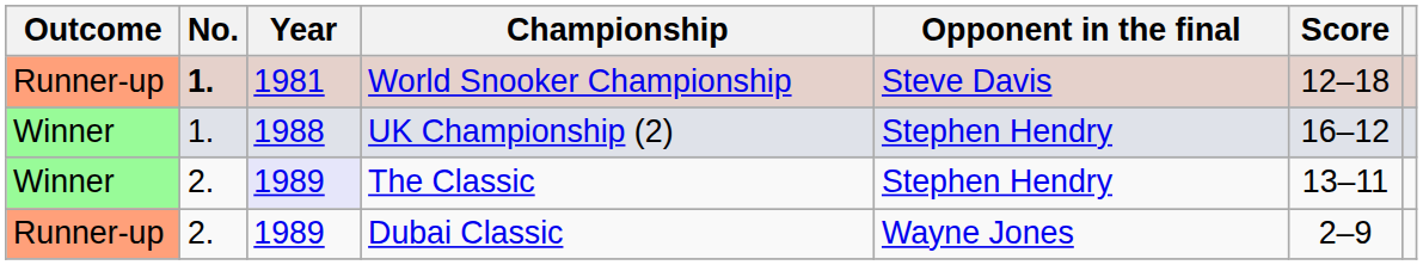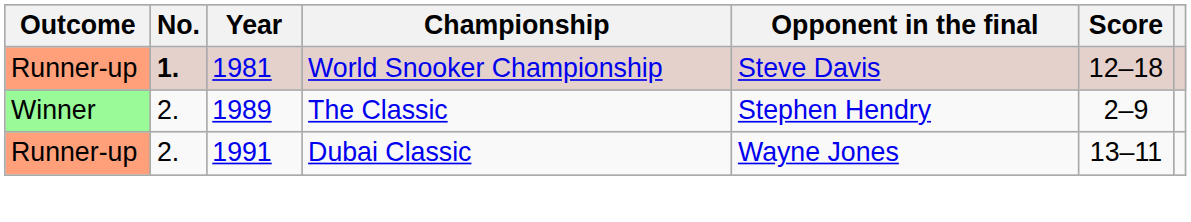- row: Winner | 1. | 1988 | UK Championship (2) | Stephen Hendry | 16–12
The Classic | Year: lavender background -> no background
The Classic | Score: 13–11 -> 2–9
Dubai Classic | Year: 1989 -> 1991
Dubai Classic | Score: 2–9 -> 13–11
